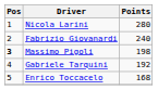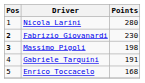Fabrizio Giovanardi | Pos: normal -> bold
Fabrizio Giovanardi | Points: 240 -> 230
Gabriele Tarquini | Points: 192 -> 191
